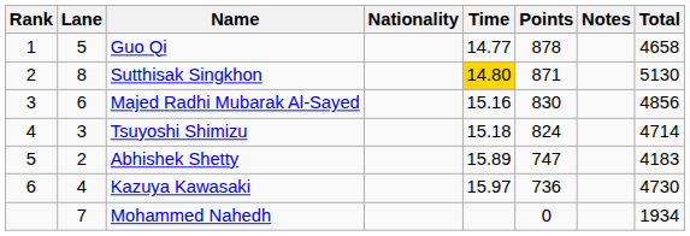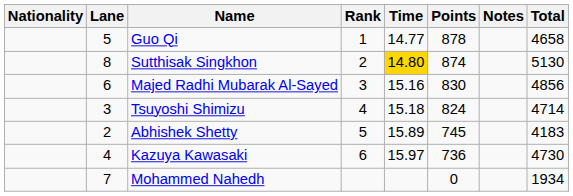columns swapped: Rank <-> Nationality
Sutthisak Singkhon | Points: 871 -> 874
Abhishek Shetty | Points: 747 -> 745
